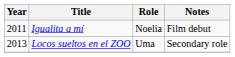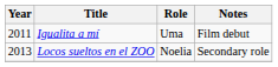Igualita a mí | Role: Noelia -> Uma
Locos sueltos en el ZOO | Role: Uma -> Noelia
